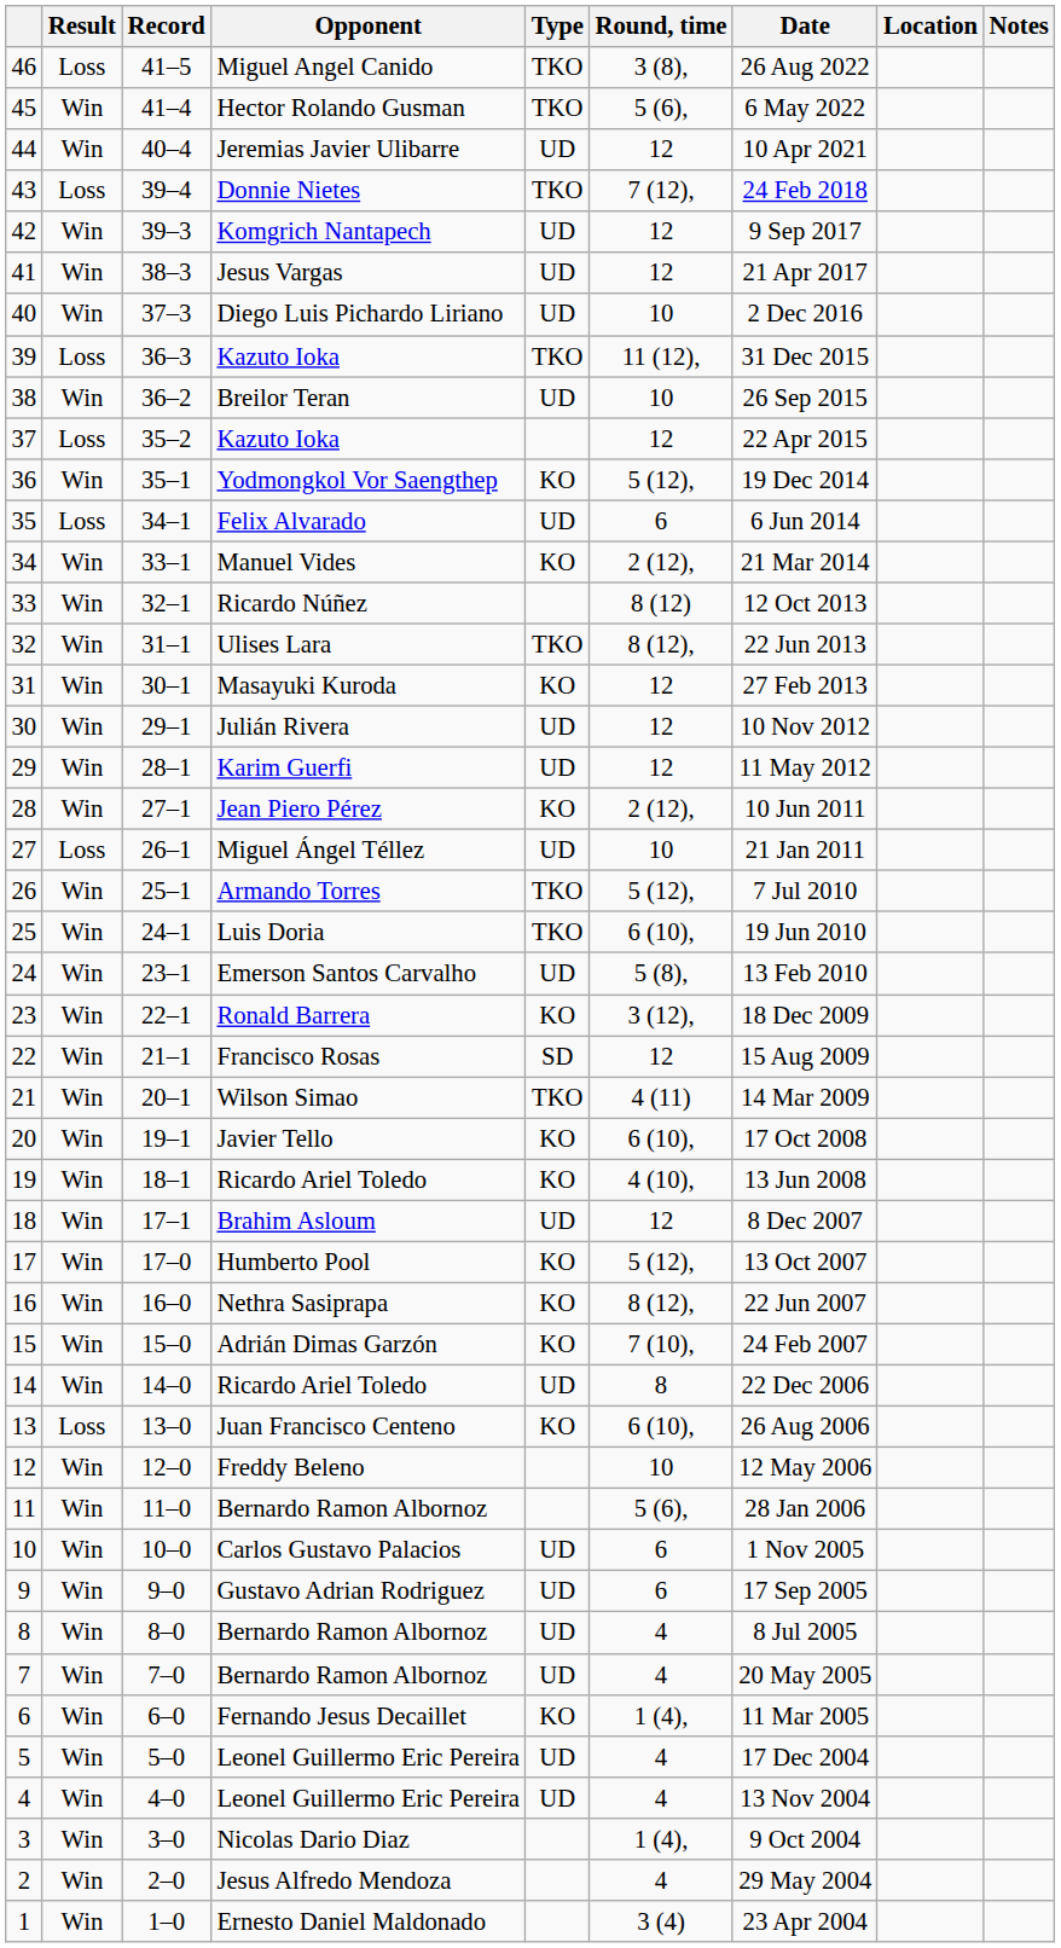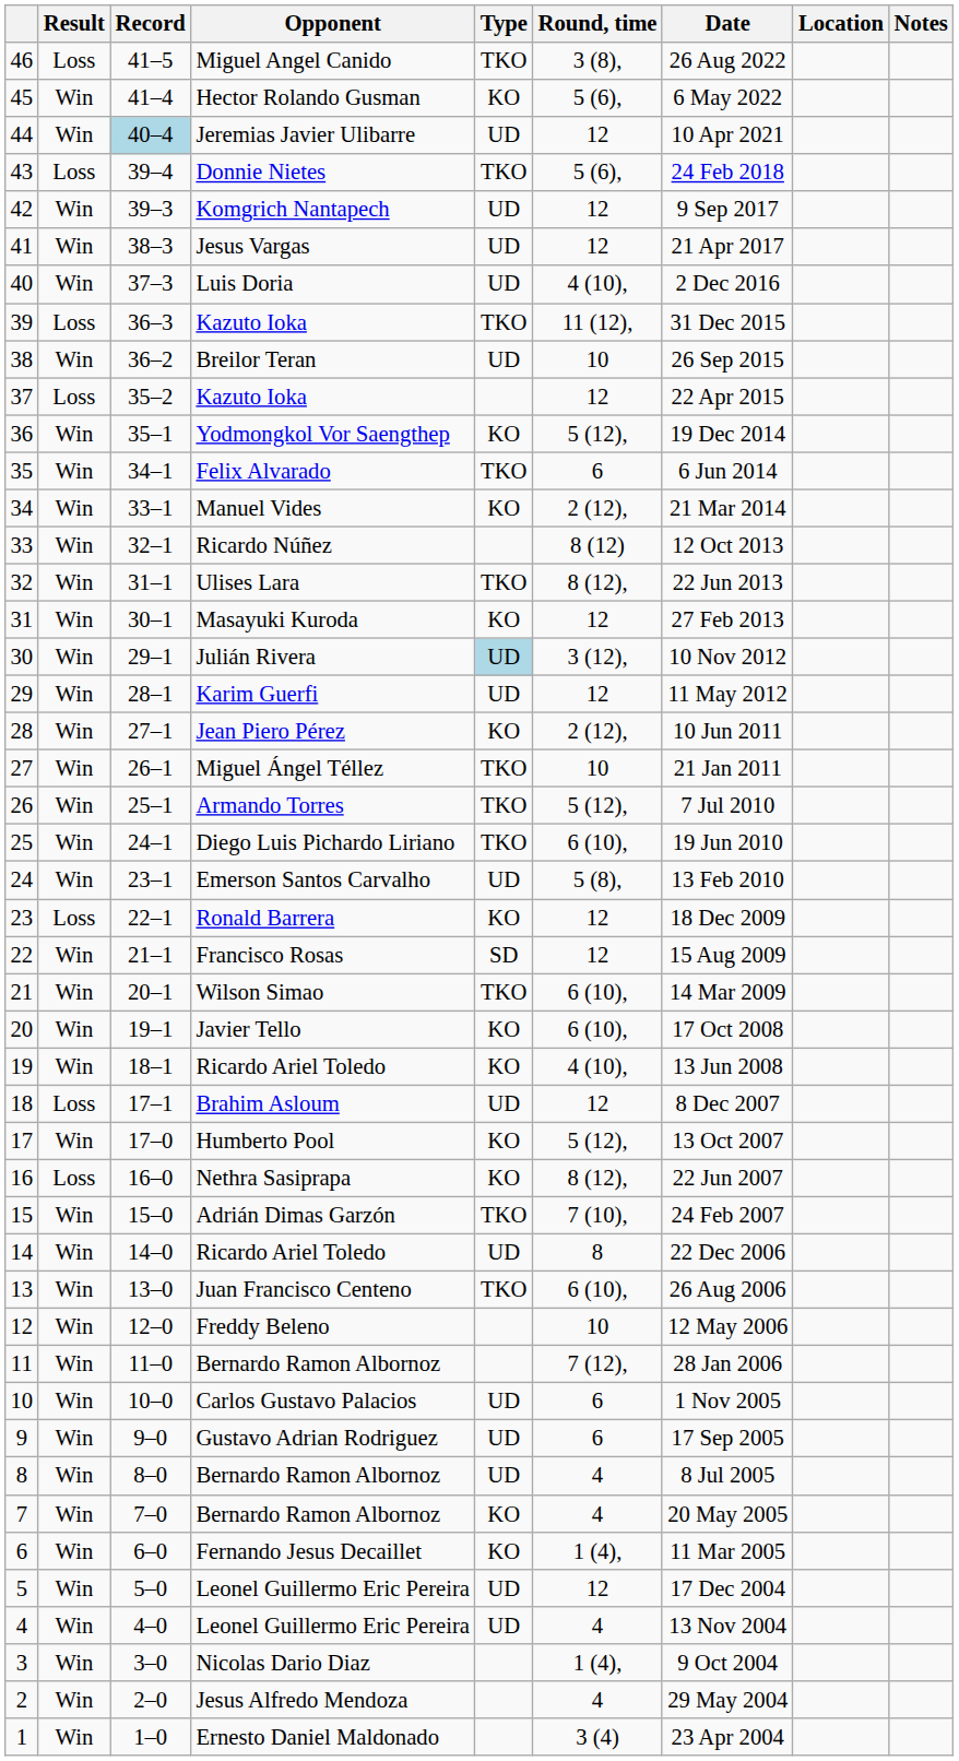45 | Type: TKO -> KO
44 | Record: no background -> lightblue background
43 | Round, time: 7 (12), -> 5 (6),
40 | Opponent: Diego Luis Pichardo Liriano -> Luis Doria
40 | Round, time: 10 -> 4 (10),
35 | Result: Loss -> Win
35 | Type: UD -> TKO
30 | Type: no background -> lightblue background
30 | Round, time: 12 -> 3 (12),
27 | Result: Loss -> Win
27 | Type: UD -> TKO
25 | Opponent: Luis Doria -> Diego Luis Pichardo Liriano
23 | Result: Win -> Loss
23 | Round, time: 3 (12), -> 12
21 | Round, time: 4 (11) -> 6 (10),
18 | Result: Win -> Loss
16 | Result: Win -> Loss
15 | Type: KO -> TKO
13 | Result: Loss -> Win
13 | Type: KO -> TKO
11 | Round, time: 5 (6), -> 7 (12),
7 | Type: UD -> KO
5 | Round, time: 4 -> 12
